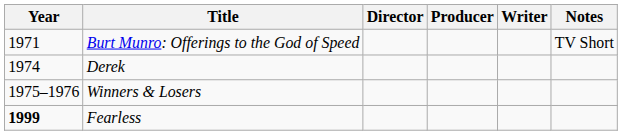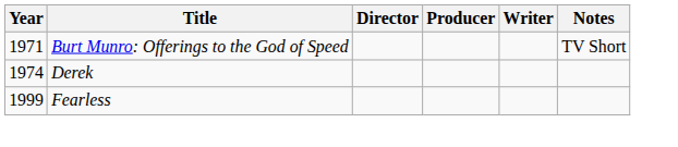- row: 1975–1976 | Winners & Losers
Fearless | Year: bold -> normal
